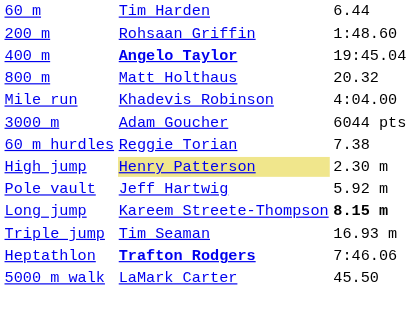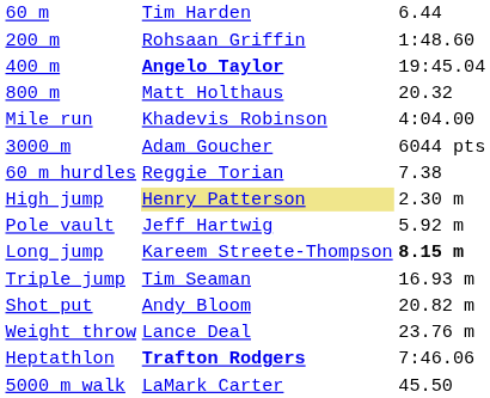+ row: Shot put | Andy Bloom | 20.82 m
+ row: Weight throw | Lance Deal | 23.76 m
